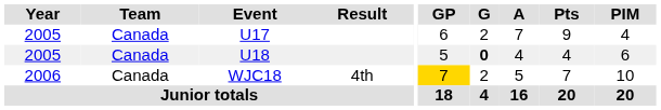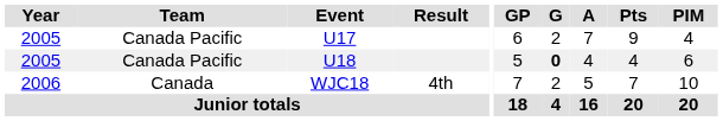U17 | Team: Canada -> Canada Pacific
U18 | Team: Canada -> Canada Pacific
WJC18 | GP: gold background -> no background
